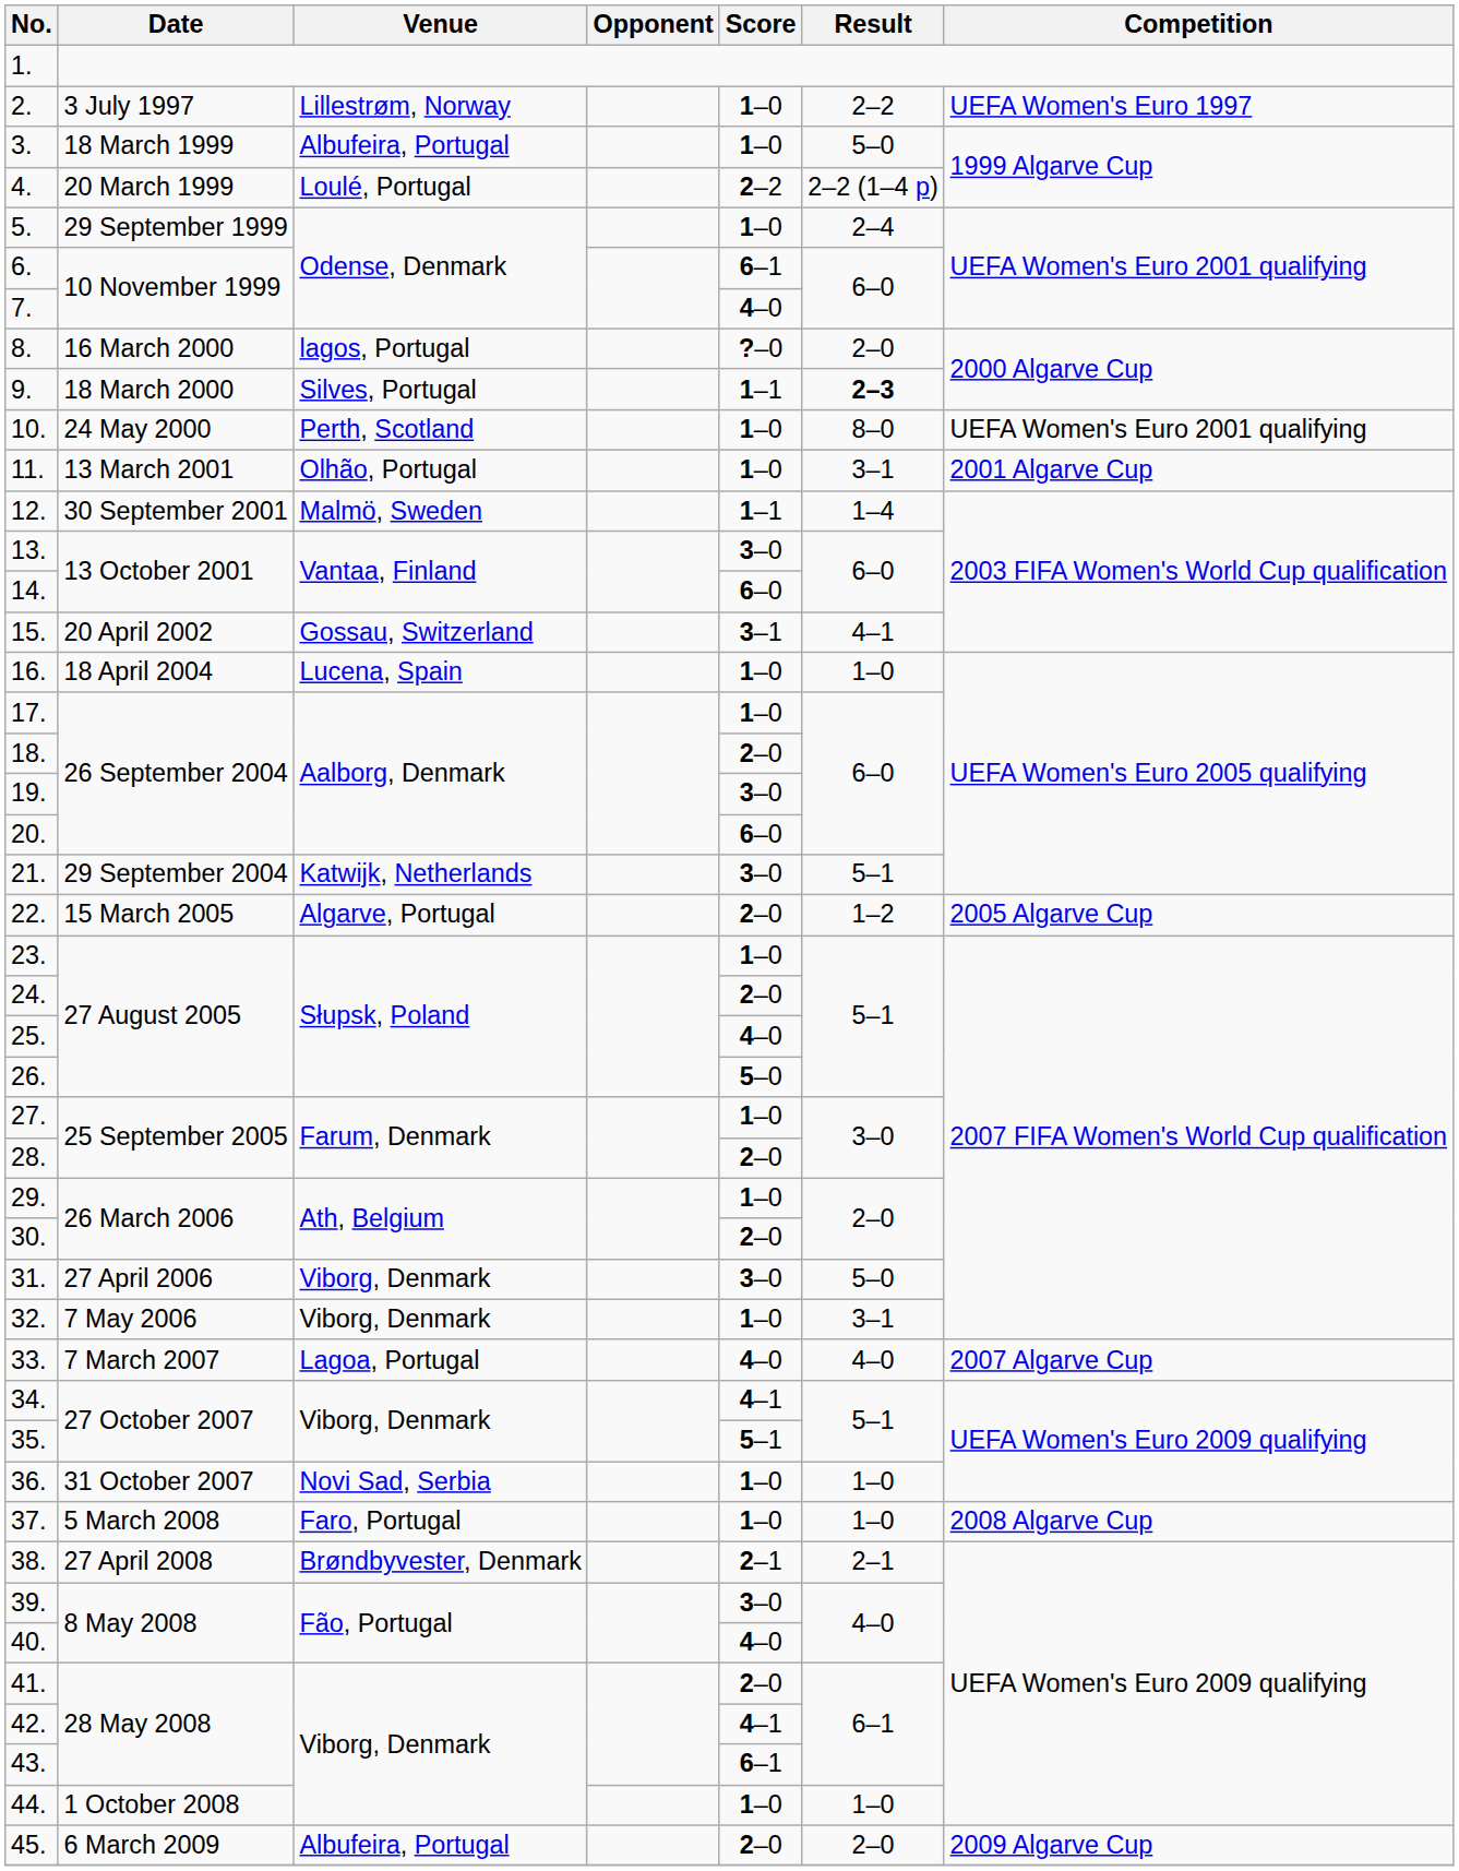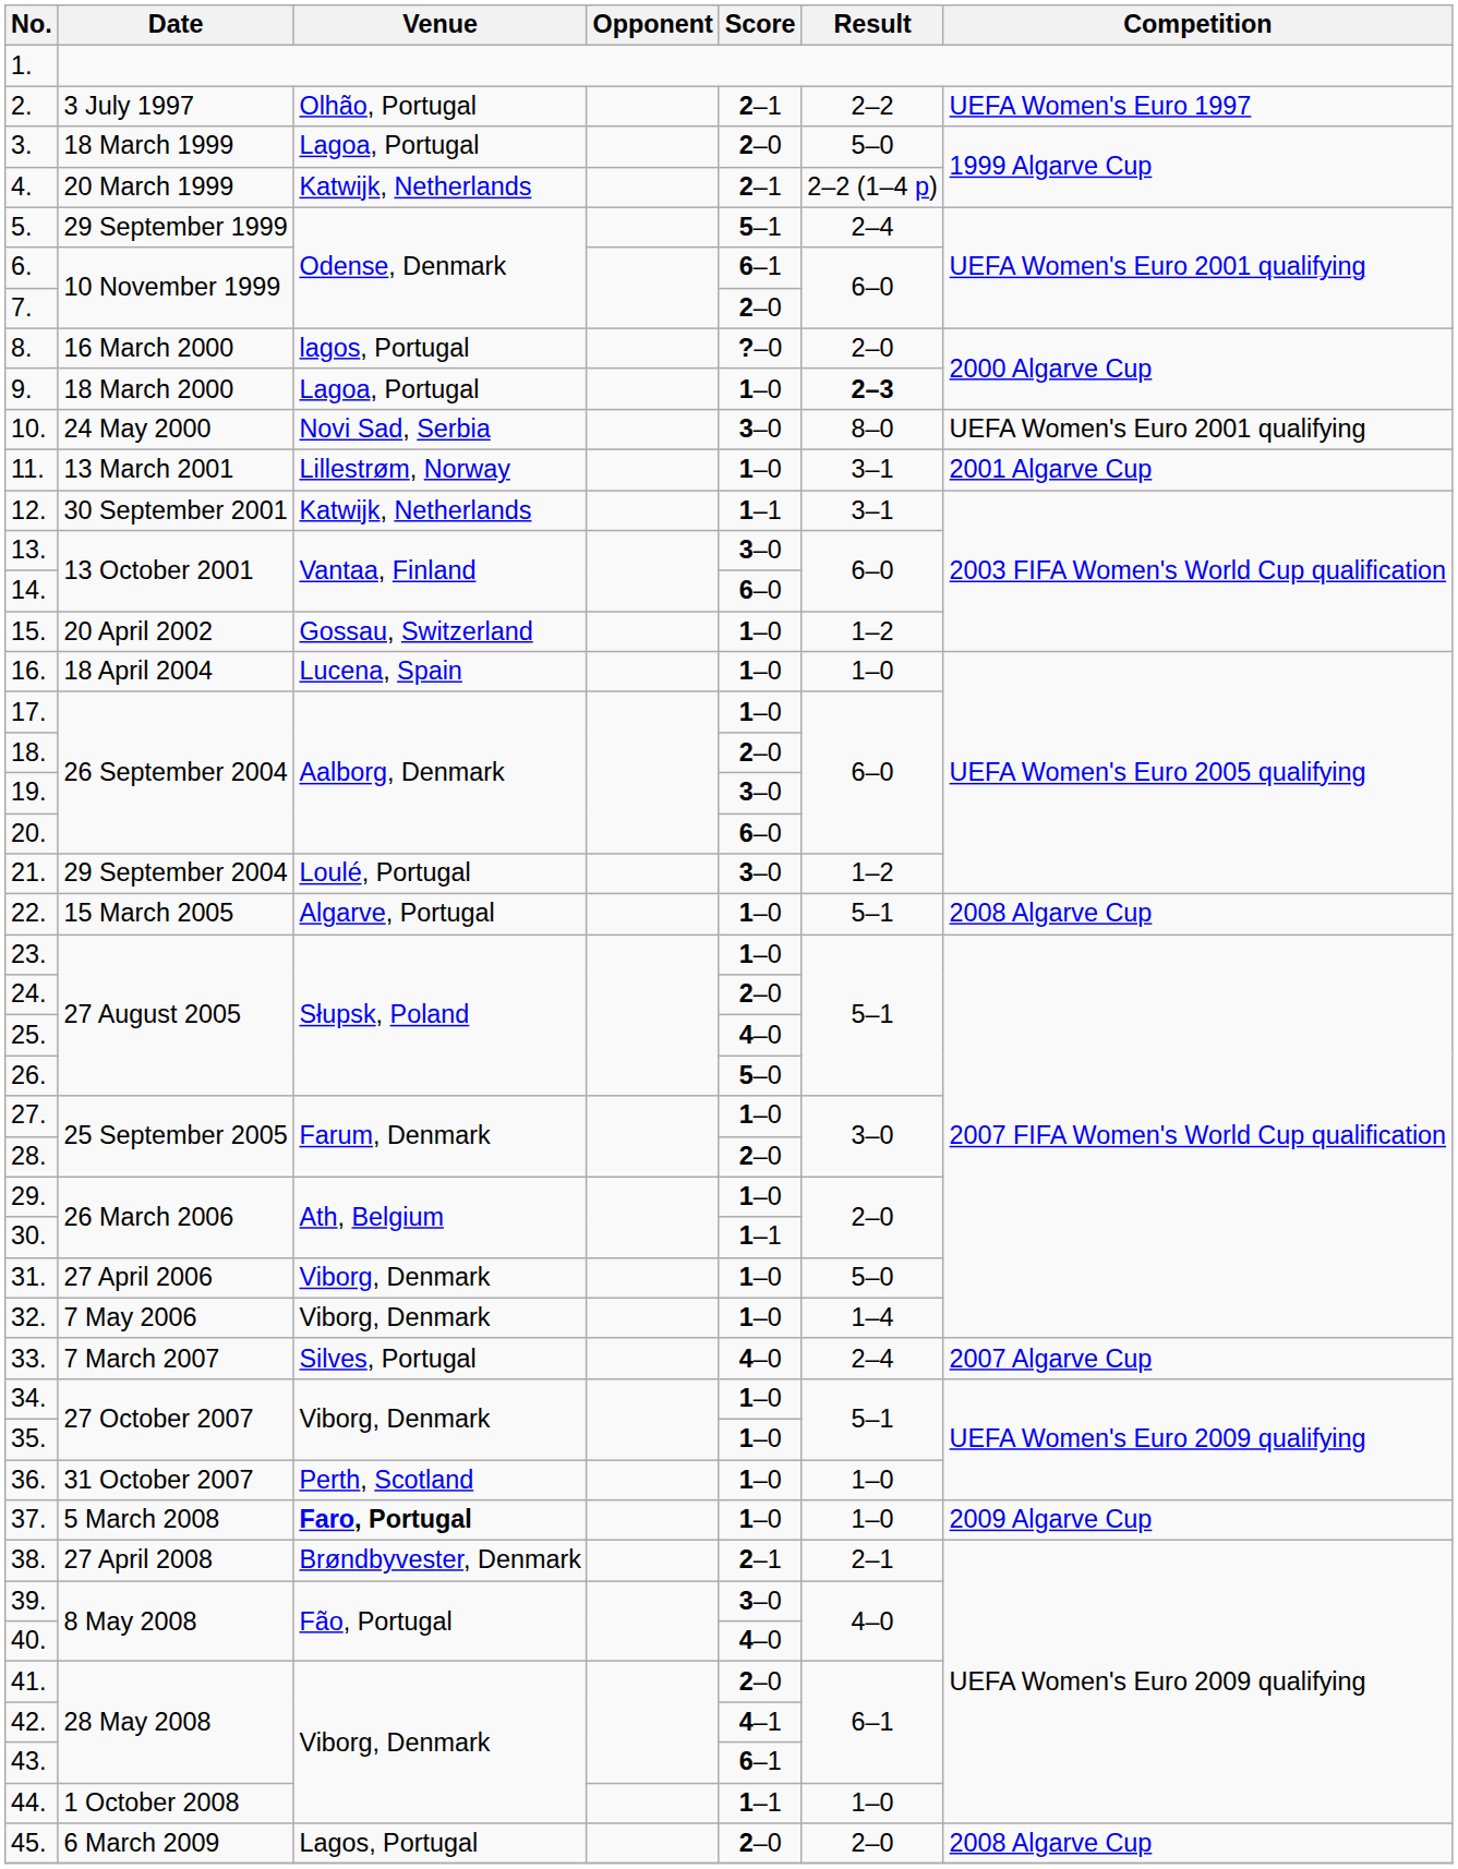2. | Venue: Lillestrøm, Norway -> Olhão, Portugal
2. | Score: 1–0 -> 2–1
3. | Venue: Albufeira, Portugal -> Lagoa, Portugal
3. | Score: 1–0 -> 2–0
4. | Venue: Loulé, Portugal -> Katwijk, Netherlands
4. | Score: 2–2 -> 2–1
5. | Score: 1–0 -> 5–1
7. | Score: 4–0 -> 2–0
9. | Venue: Silves, Portugal -> Lagoa, Portugal
9. | Score: 1–1 -> 1–0
10. | Venue: Perth, Scotland -> Novi Sad, Serbia
10. | Score: 1–0 -> 3–0
11. | Venue: Olhão, Portugal -> Lillestrøm, Norway
12. | Venue: Malmö, Sweden -> Katwijk, Netherlands
12. | Result: 1–4 -> 3–1
15. | Score: 3–1 -> 1–0
15. | Result: 4–1 -> 1–2
21. | Venue: Katwijk, Netherlands -> Loulé, Portugal
21. | Result: 5–1 -> 1–2
22. | Score: 2–0 -> 1–0
22. | Result: 1–2 -> 5–1
22. | Competition: 2005 Algarve Cup -> 2008 Algarve Cup
30. | Score: 2–0 -> 1–1
31. | Score: 3–0 -> 1–0
32. | Result: 3–1 -> 1–4
33. | Venue: Lagoa, Portugal -> Silves, Portugal
33. | Result: 4–0 -> 2–4
34. | Score: 4–1 -> 1–0
35. | Score: 5–1 -> 1–0
36. | Venue: Novi Sad, Serbia -> Perth, Scotland
37. | Venue: normal -> bold
37. | Competition: 2008 Algarve Cup -> 2009 Algarve Cup
44. | Score: 1–0 -> 1–1
45. | Venue: Albufeira, Portugal -> Lagos, Portugal
45. | Competition: 2009 Algarve Cup -> 2008 Algarve Cup
